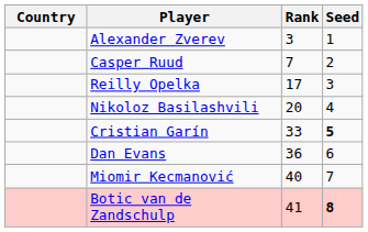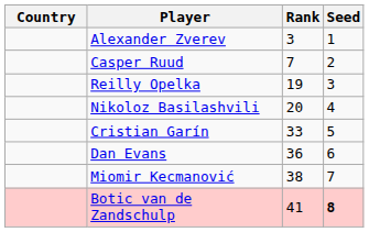Reilly Opelka | Rank: 17 -> 19
Cristian Garín | Seed: bold -> normal
Miomir Kecmanović | Rank: 40 -> 38
